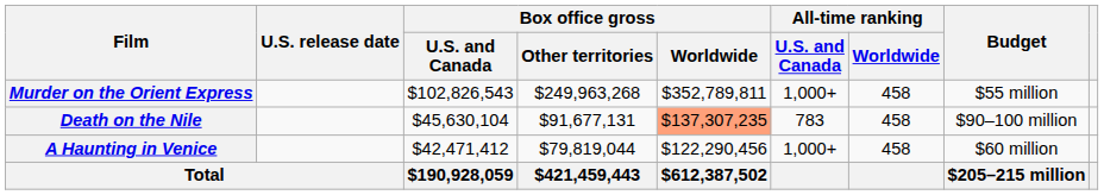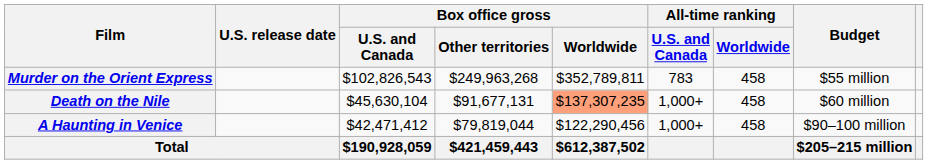Murder on the Orient Express | All-time ranking / U.S. and Canada: 1,000+ -> 783
Death on the Nile | All-time ranking / U.S. and Canada: 783 -> 1,000+
Death on the Nile | Budget: $90–100 million -> $60 million
A Haunting in Venice | Budget: $60 million -> $90–100 million
